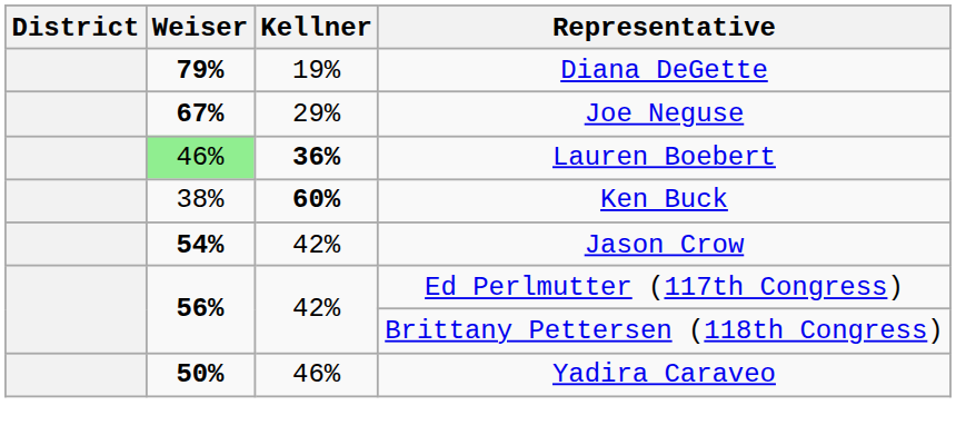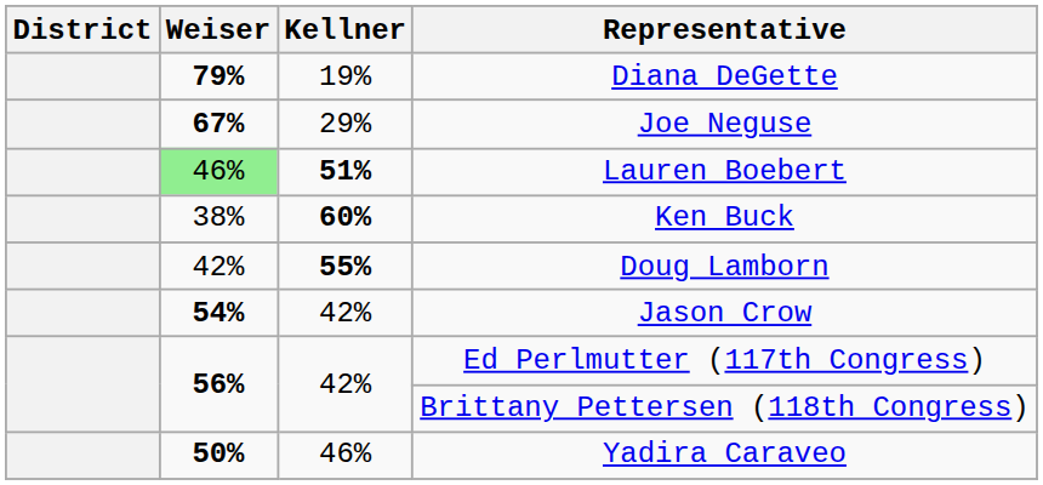Lauren Boebert | Kellner: 36% -> 51%
+ row: 42% | 55% | Doug Lamborn
